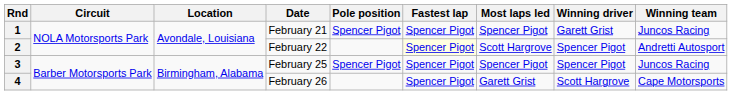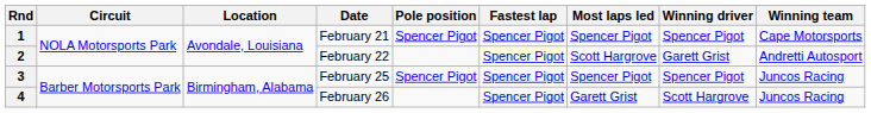1 | Winning driver: Garett Grist -> Spencer Pigot
1 | Winning team: Juncos Racing -> Cape Motorsports
2 | Winning driver: Spencer Pigot -> Garett Grist
4 | Winning team: Cape Motorsports -> Juncos Racing
